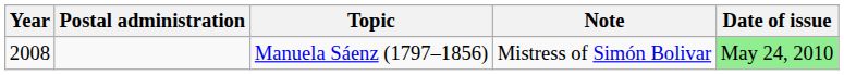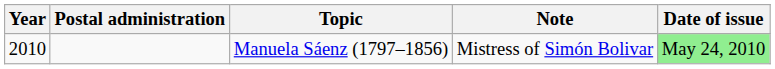Manuela Sáenz (1797–1856) | Year: 2008 -> 2010
